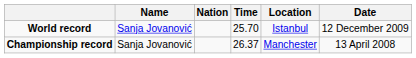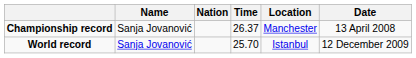rows swapped: World record <-> Championship record
